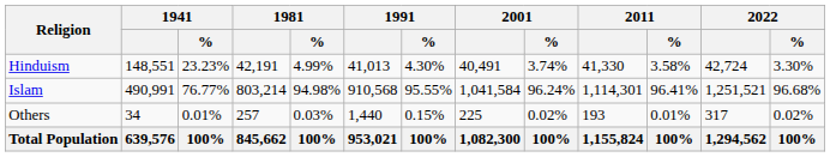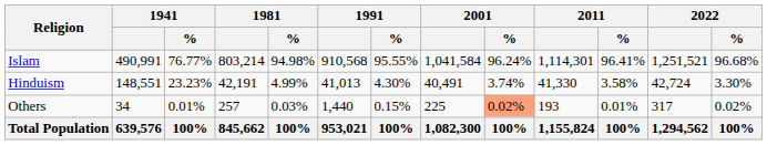rows swapped: Islam <-> Hinduism
Others | 2001 / %: no background -> lightsalmon background
